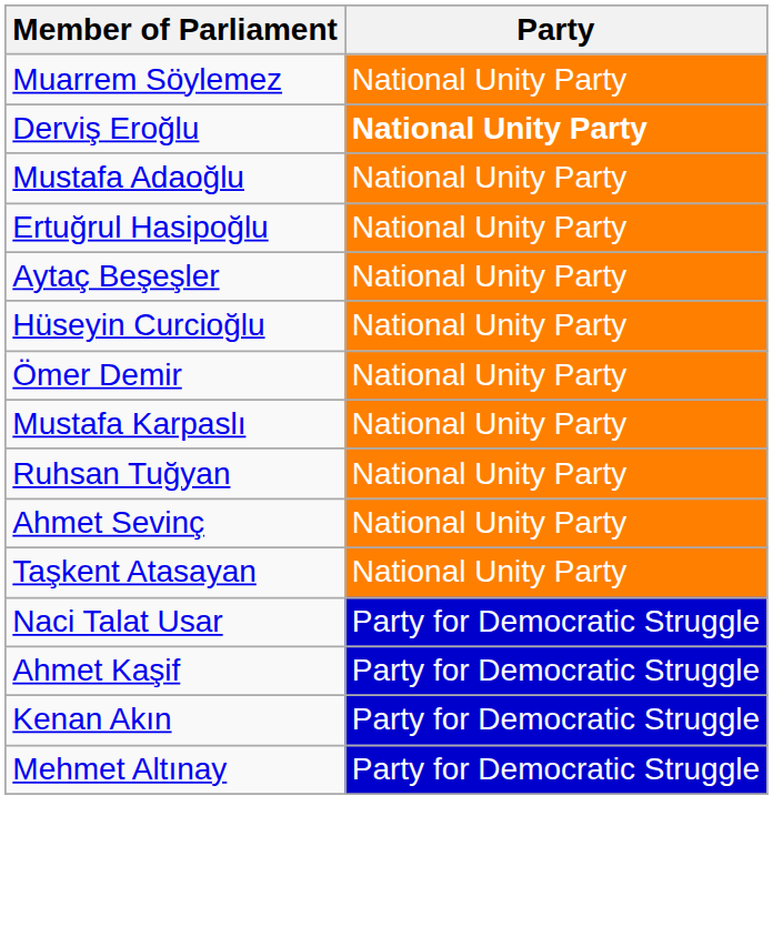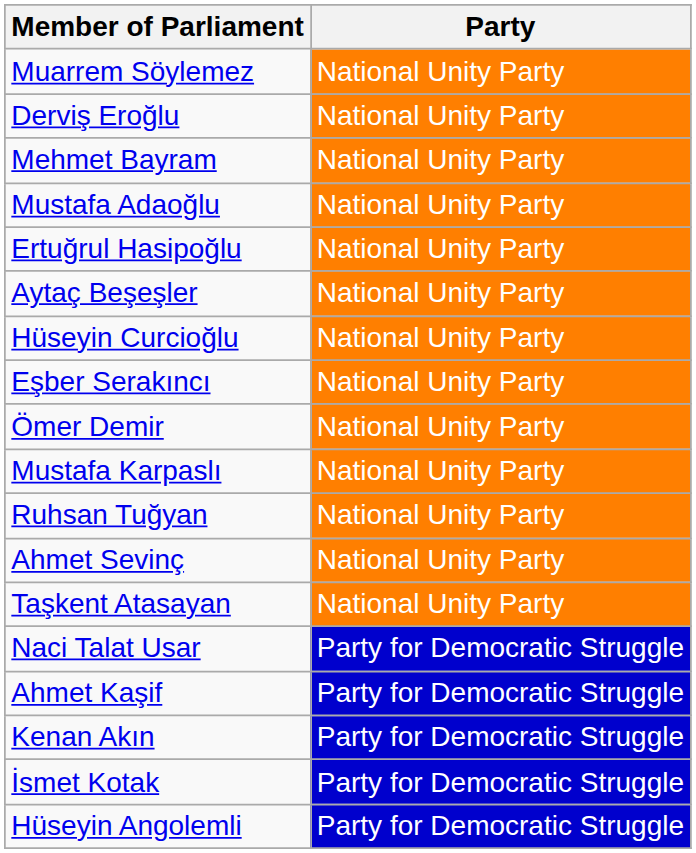Derviş Eroğlu | Party: bold -> normal
+ row: Mehmet Bayram | National Unity Party
+ row: Eşber Serakıncı | National Unity Party
+ row: İsmet Kotak | Party for Democratic Struggle
+ row: Hüseyin Angolemli | Party for Democratic Struggle
- row: Mehmet Altınay | Party for Democratic Struggle
